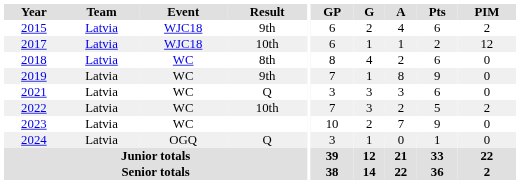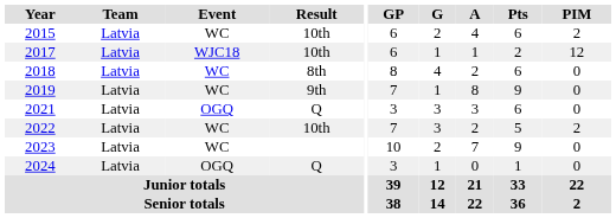2015 | Event: WJC18 -> WC
2015 | Result: 9th -> 10th
2021 | Event: WC -> OGQ
